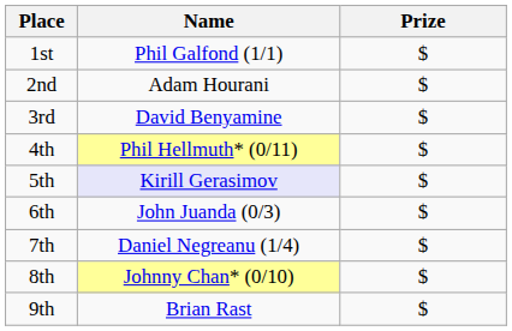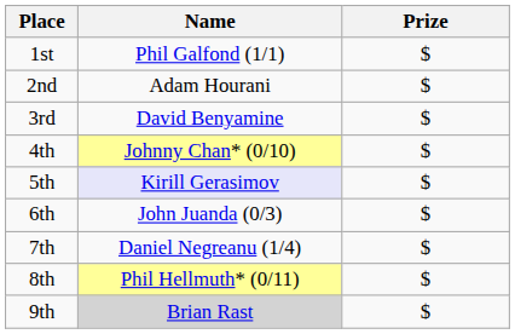4th | Name: Phil Hellmuth* (0/11) -> Johnny Chan* (0/10)
8th | Name: Johnny Chan* (0/10) -> Phil Hellmuth* (0/11)
9th | Name: no background -> lightgrey background
